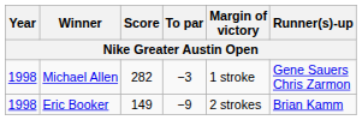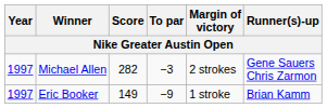Michael Allen | Year: 1998 -> 1997
Michael Allen | Margin of victory: 1 stroke -> 2 strokes
Eric Booker | Year: 1998 -> 1997
Eric Booker | Margin of victory: 2 strokes -> 1 stroke
